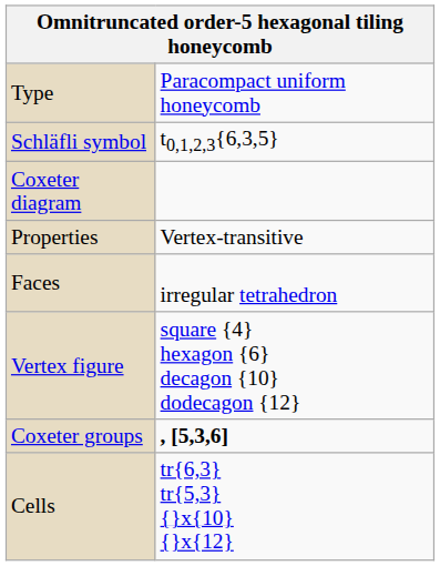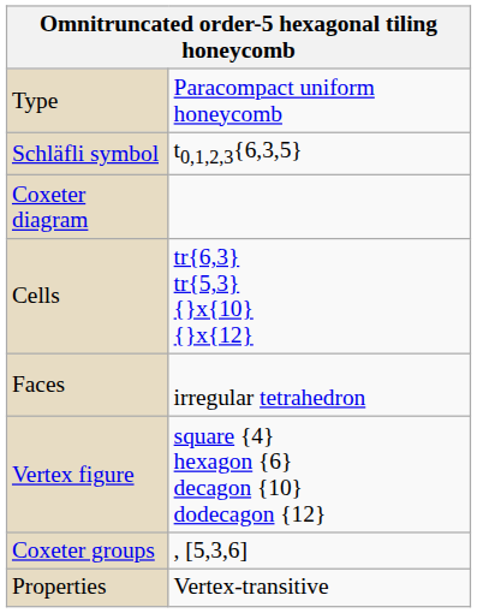rows swapped: Cells <-> Properties
Coxeter groups | column 2: bold -> normal
